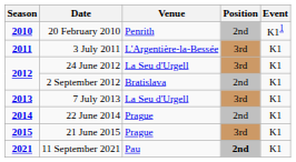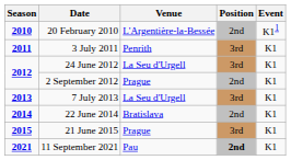20 February 2010 | Venue: Penrith -> L'Argentière-la-Bessée
3 July 2011 | Venue: L'Argentière-la-Bessée -> Penrith
2 September 2012 | Venue: Bratislava -> Prague
22 June 2014 | Venue: Prague -> Bratislava
